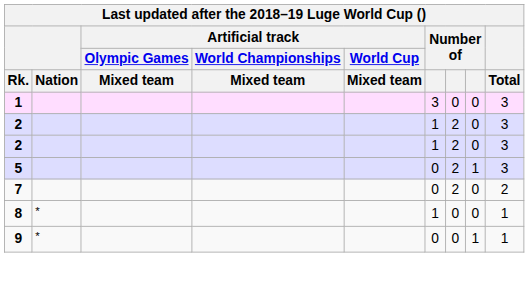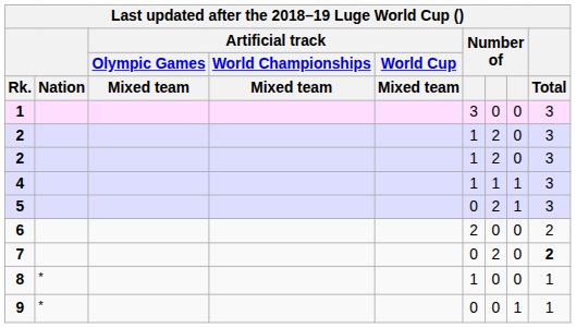+ row: 4 | 1 | 1 | 1 | 3
+ row: 6 | 2 | 0 | 0 | 2
7 | Total: normal -> bold
